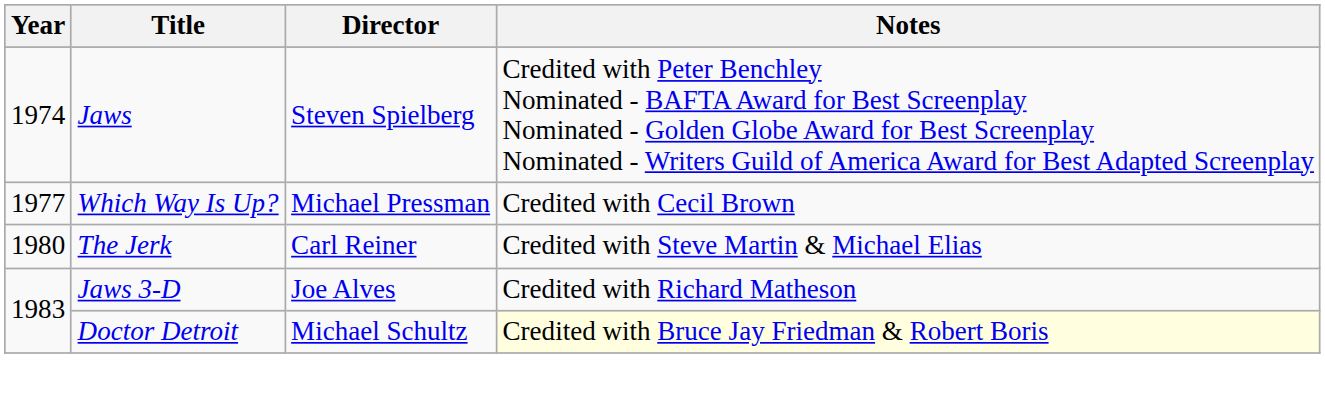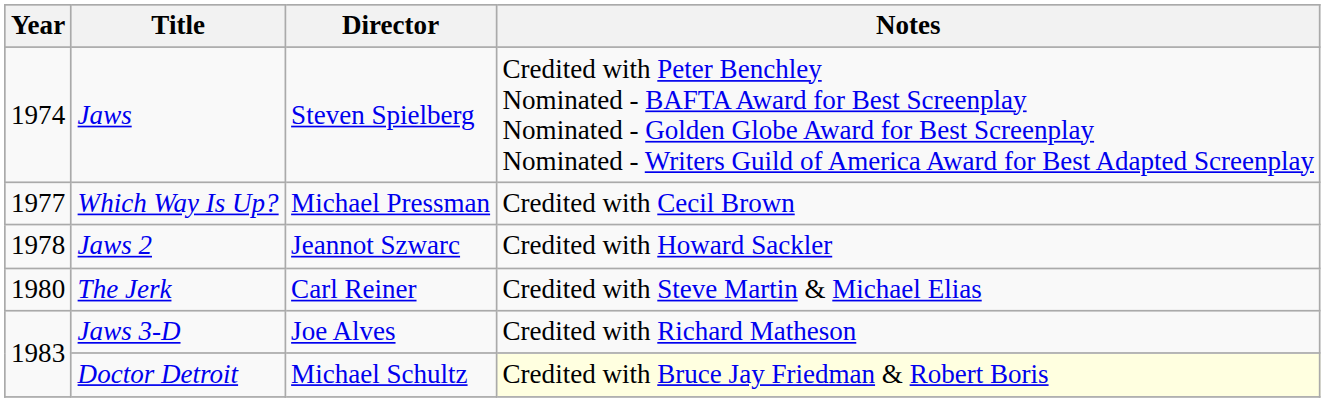+ row: 1978 | Jaws 2 | Jeannot Szwarc | Credited with Howard Sackler
